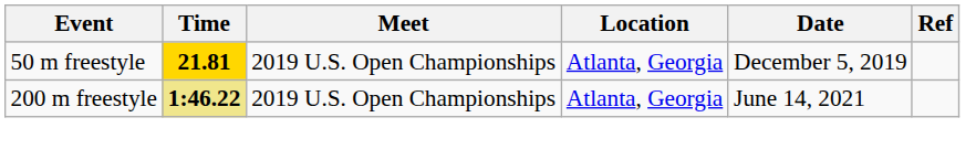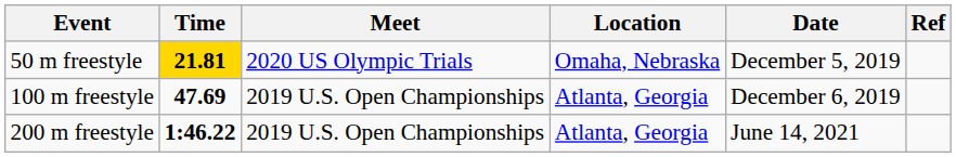50 m freestyle | Meet: 2019 U.S. Open Championships -> 2020 US Olympic Trials
50 m freestyle | Location: Atlanta, Georgia -> Omaha, Nebraska
+ row: 100 m freestyle | 47.69 | 2019 U.S. Open Championships | Atlanta, Georgia | December 6, 2019
200 m freestyle | Time: khaki background -> no background
